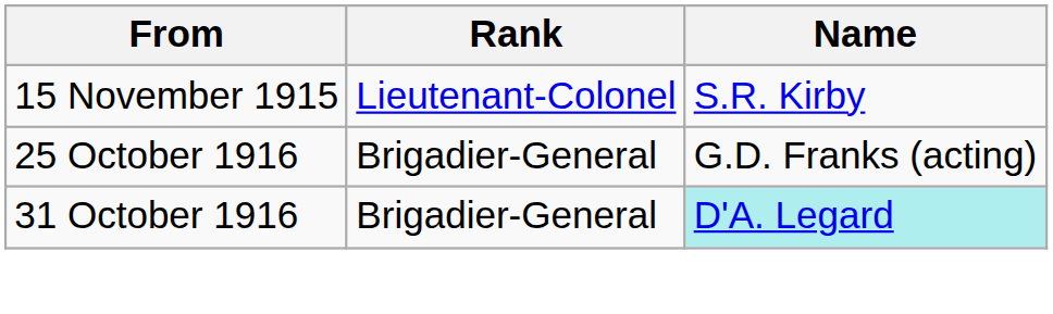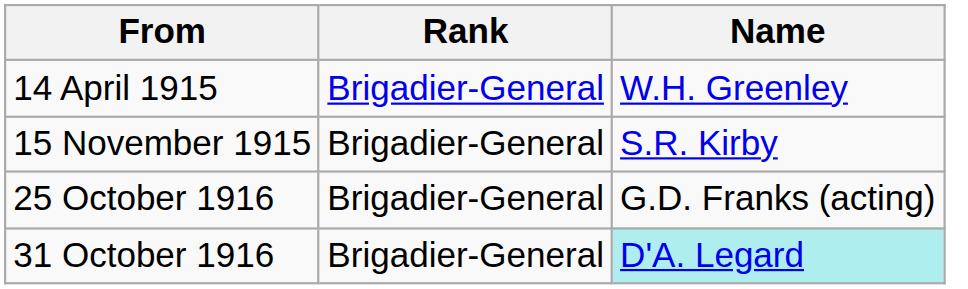+ row: 14 April 1915 | Brigadier-General | W.H. Greenley
15 November 1915 | Rank: Lieutenant-Colonel -> Brigadier-General
